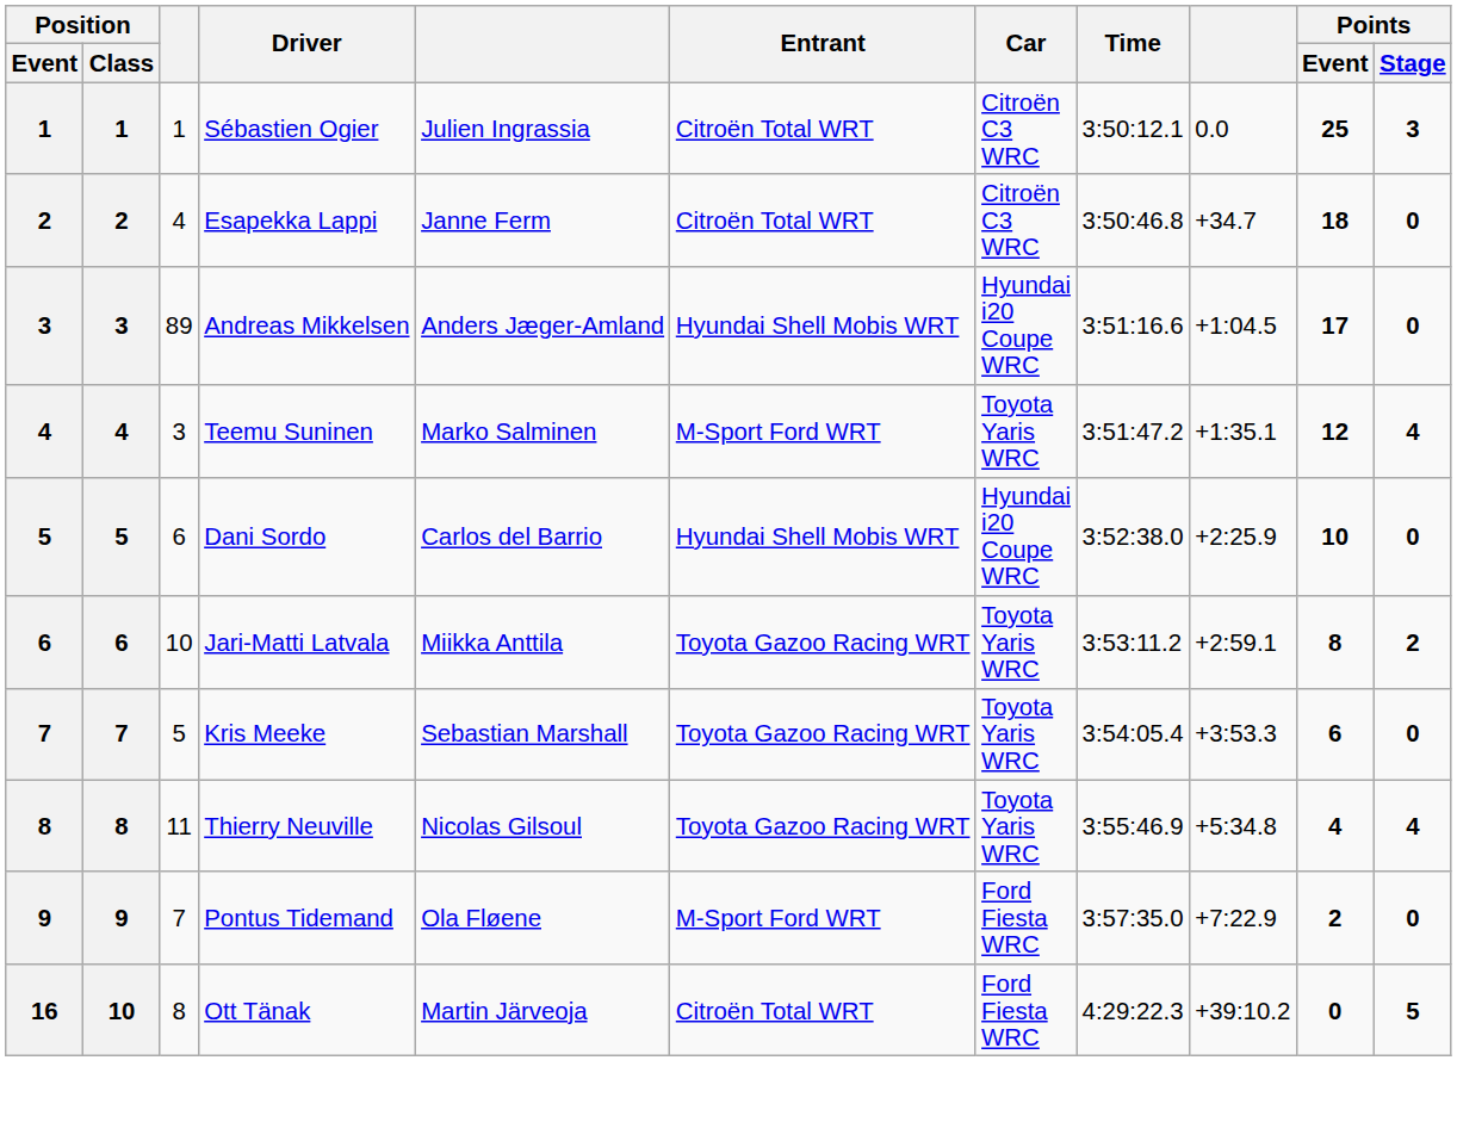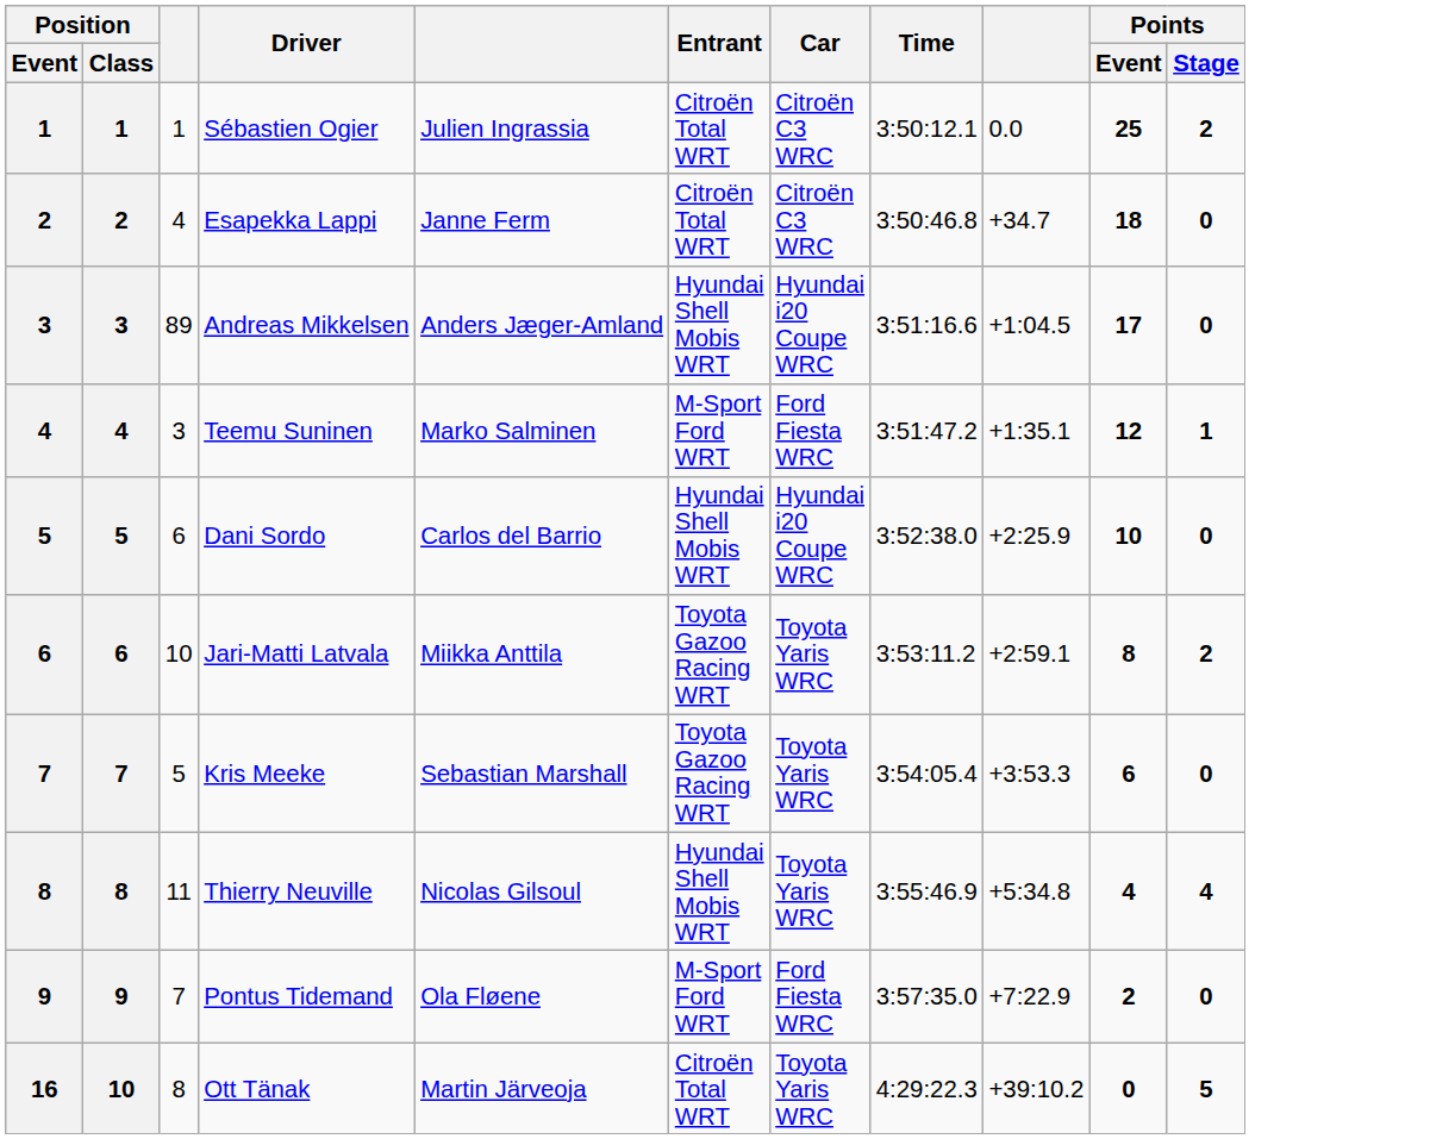Sébastien Ogier | Points / Stage: 3 -> 2
Teemu Suninen | Car: Toyota Yaris WRC -> Ford Fiesta WRC
Teemu Suninen | Points / Stage: 4 -> 1
Thierry Neuville | Entrant: Toyota Gazoo Racing WRT -> Hyundai Shell Mobis WRT
Ott Tänak | Car: Ford Fiesta WRC -> Toyota Yaris WRC
